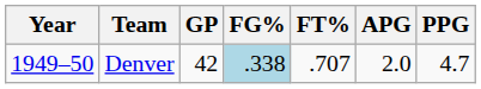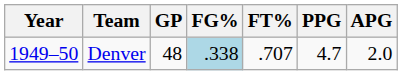columns swapped: APG <-> PPG
Denver | GP: 42 -> 48
